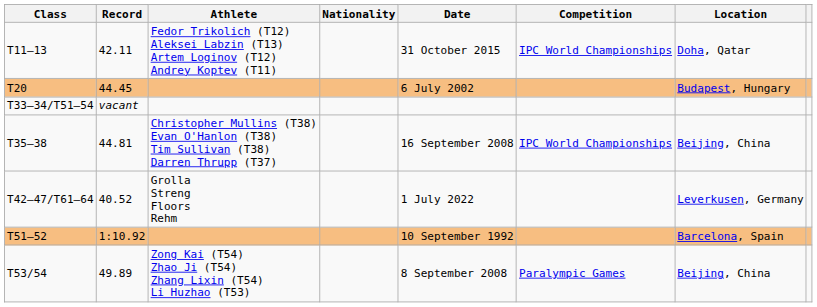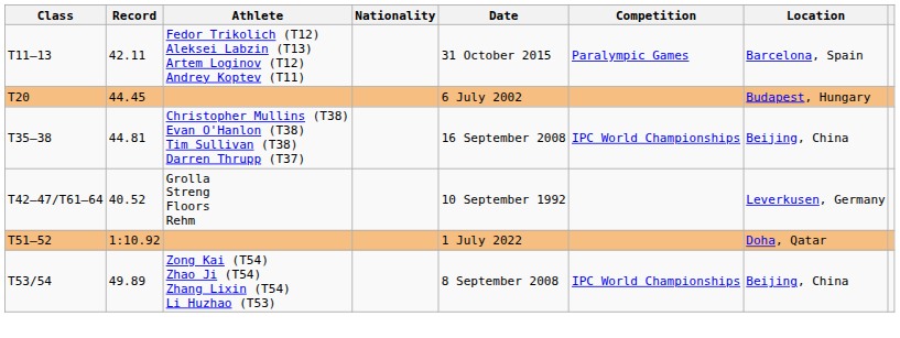T11–13 | Competition: IPC World Championships -> Paralympic Games
T11–13 | Location: Doha, Qatar -> Barcelona, Spain
- row: T33–34/T51–54 | vacant
T42–47/T61–64 | Date: 1 July 2022 -> 10 September 1992
T51–52 | Date: 10 September 1992 -> 1 July 2022
T51–52 | Location: Barcelona, Spain -> Doha, Qatar
T53/54 | Competition: Paralympic Games -> IPC World Championships
